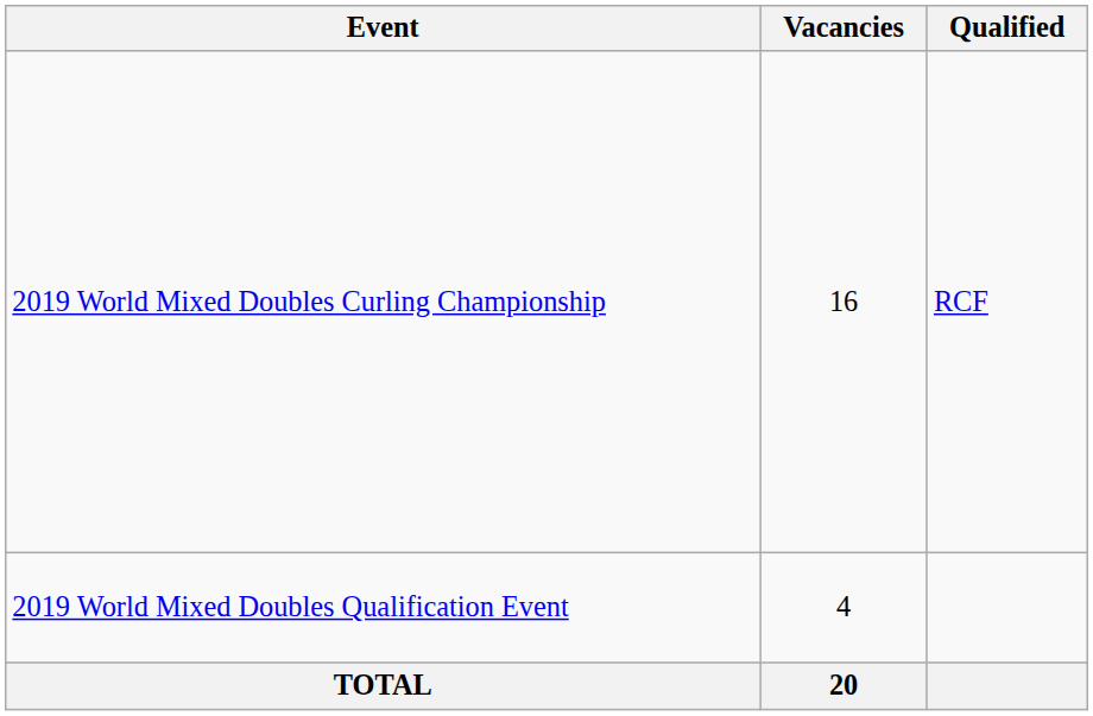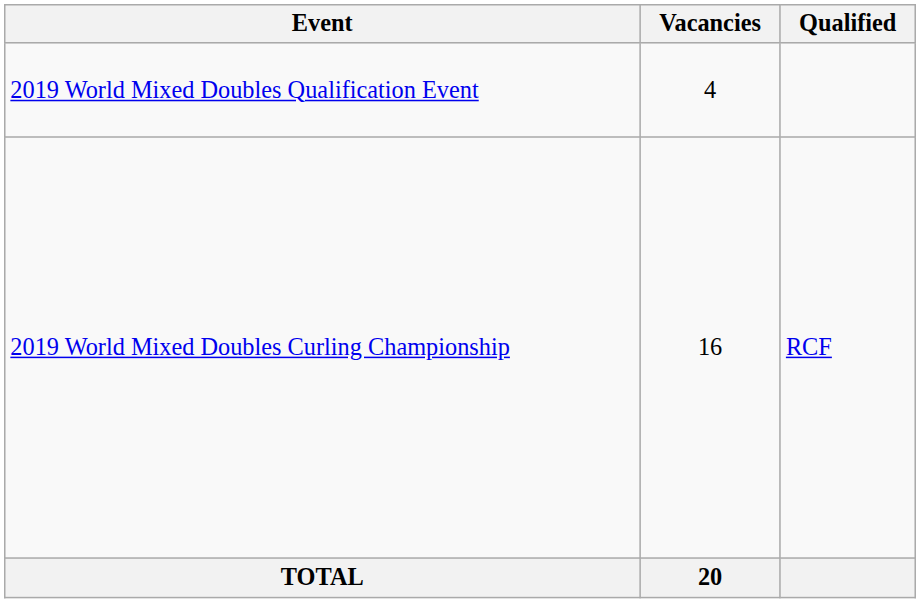rows swapped: 2019 World Mixed Doubles Curling Championship <-> 2019 World Mixed Doubles Qualification Event
